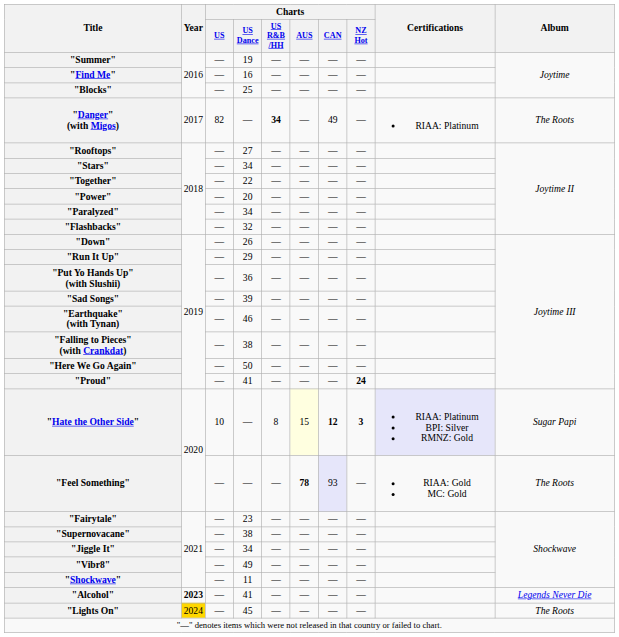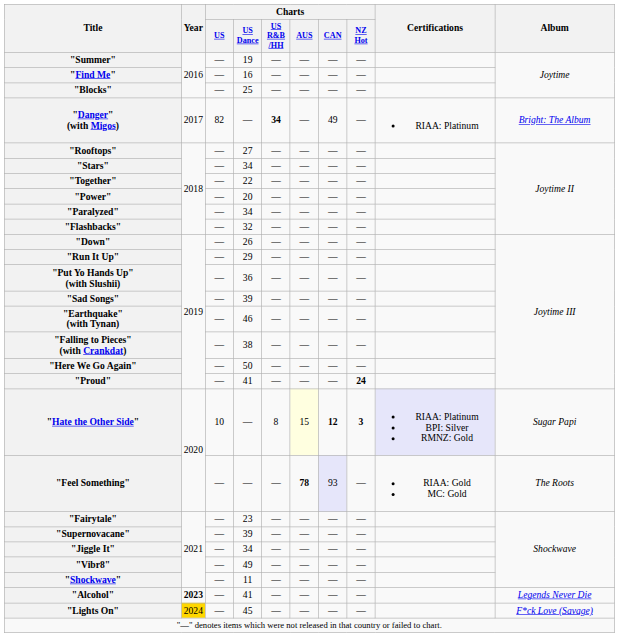"Danger" (with Migos) | Album: The Roots -> Bright: The Album
"Supernovacane" | Charts / US Dance: 38 -> 39
"Lights On" | Album: The Roots -> F*ck Love (Savage)
